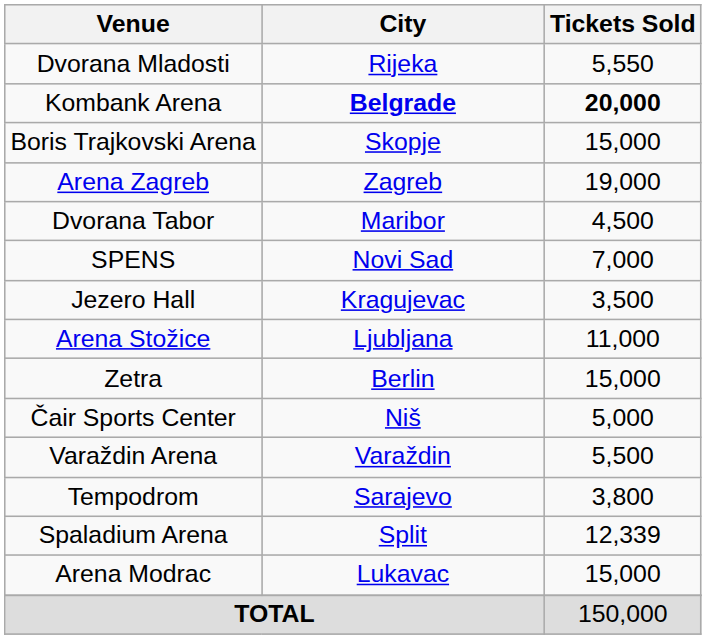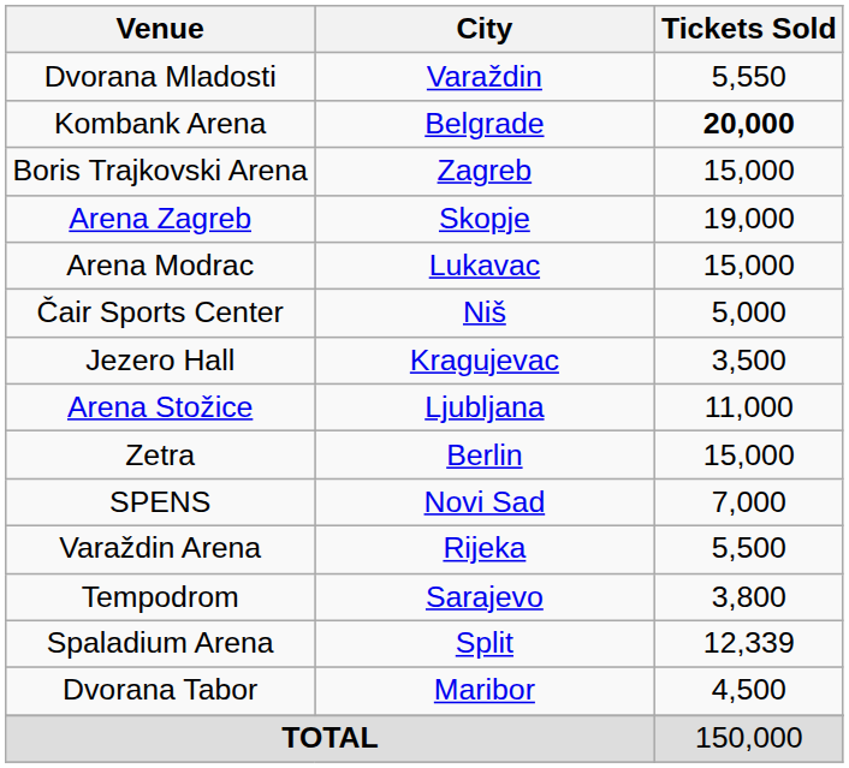Dvorana Mladosti | City: Rijeka -> Varaždin
Kombank Arena | City: bold -> normal
Boris Trajkovski Arena | City: Skopje -> Zagreb
Arena Zagreb | City: Zagreb -> Skopje
rows swapped: Arena Modrac <-> Dvorana Tabor
rows swapped: Čair Sports Center <-> SPENS
Varaždin Arena | City: Varaždin -> Rijeka
